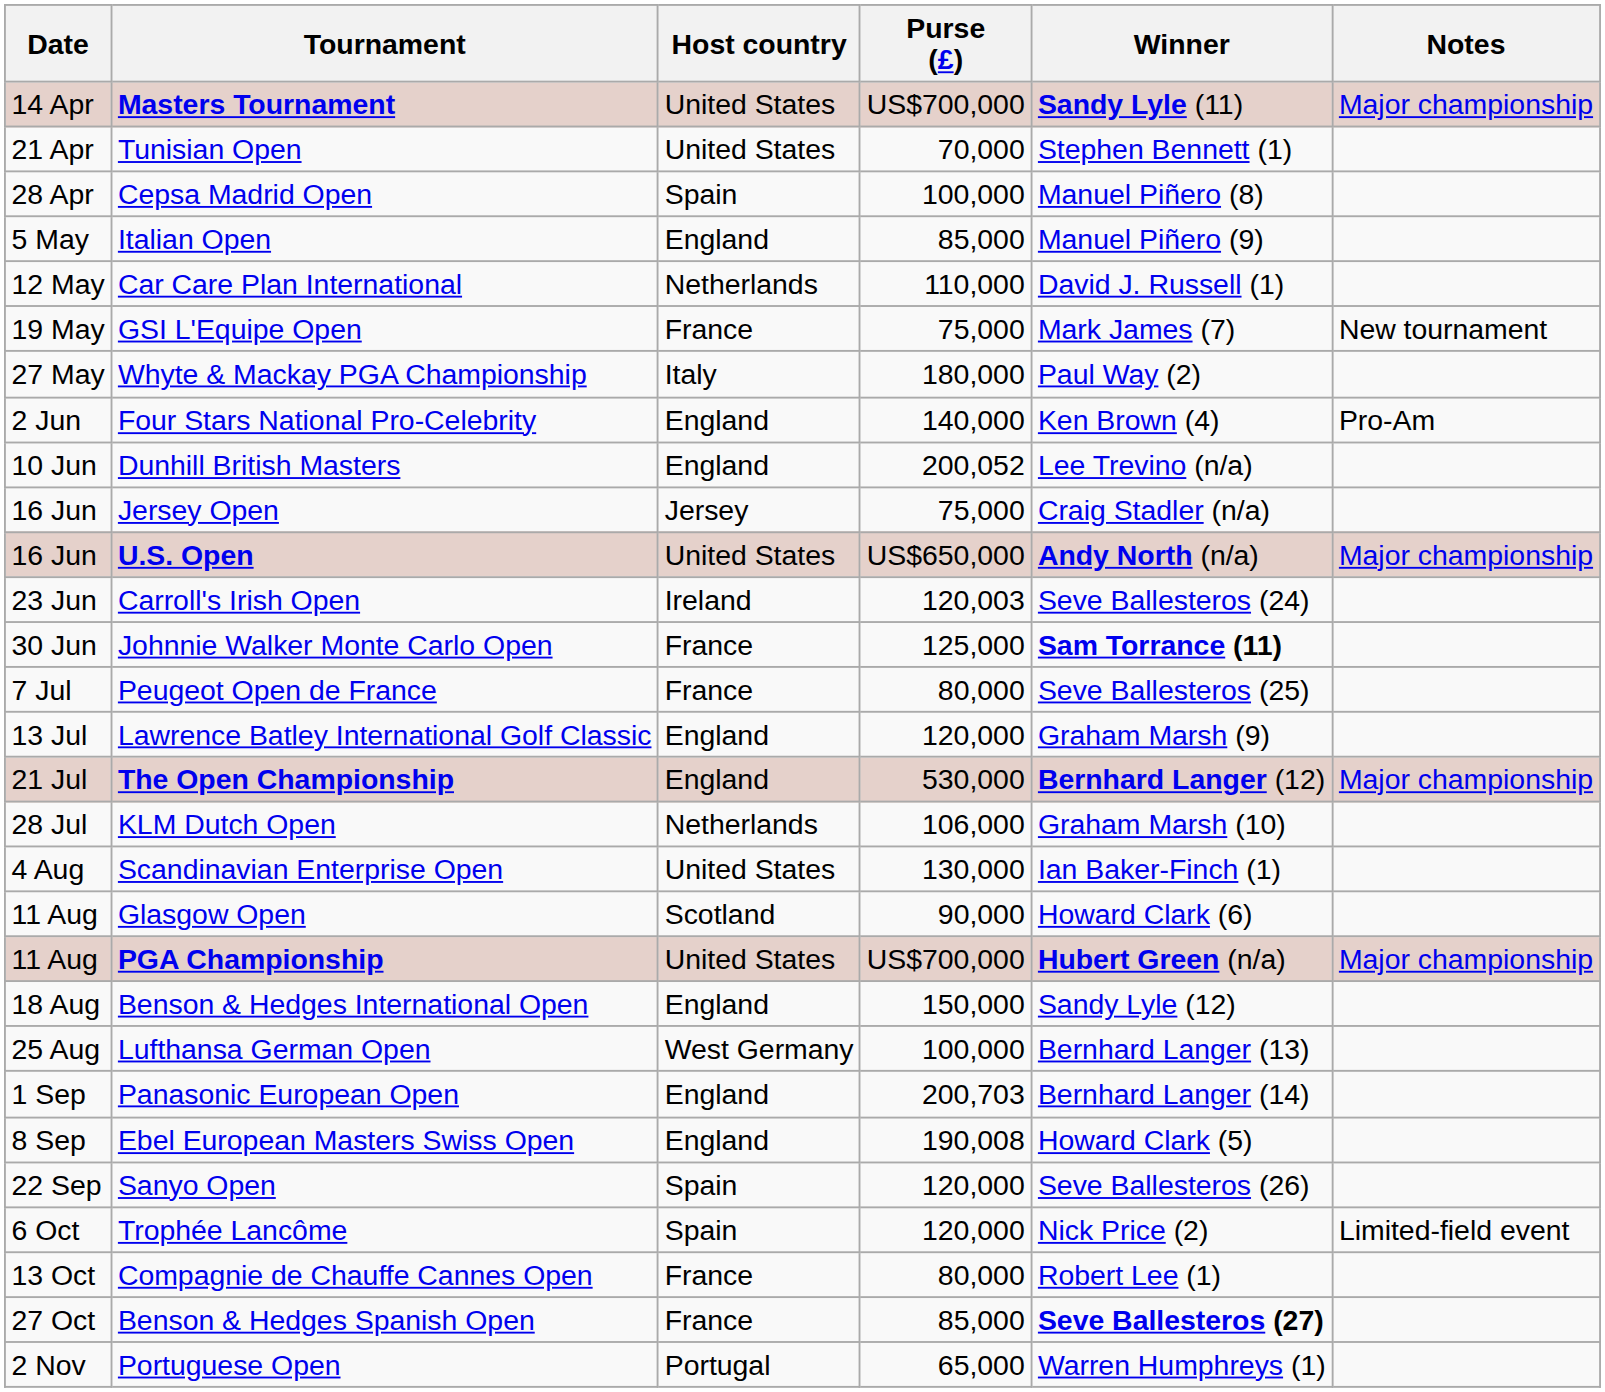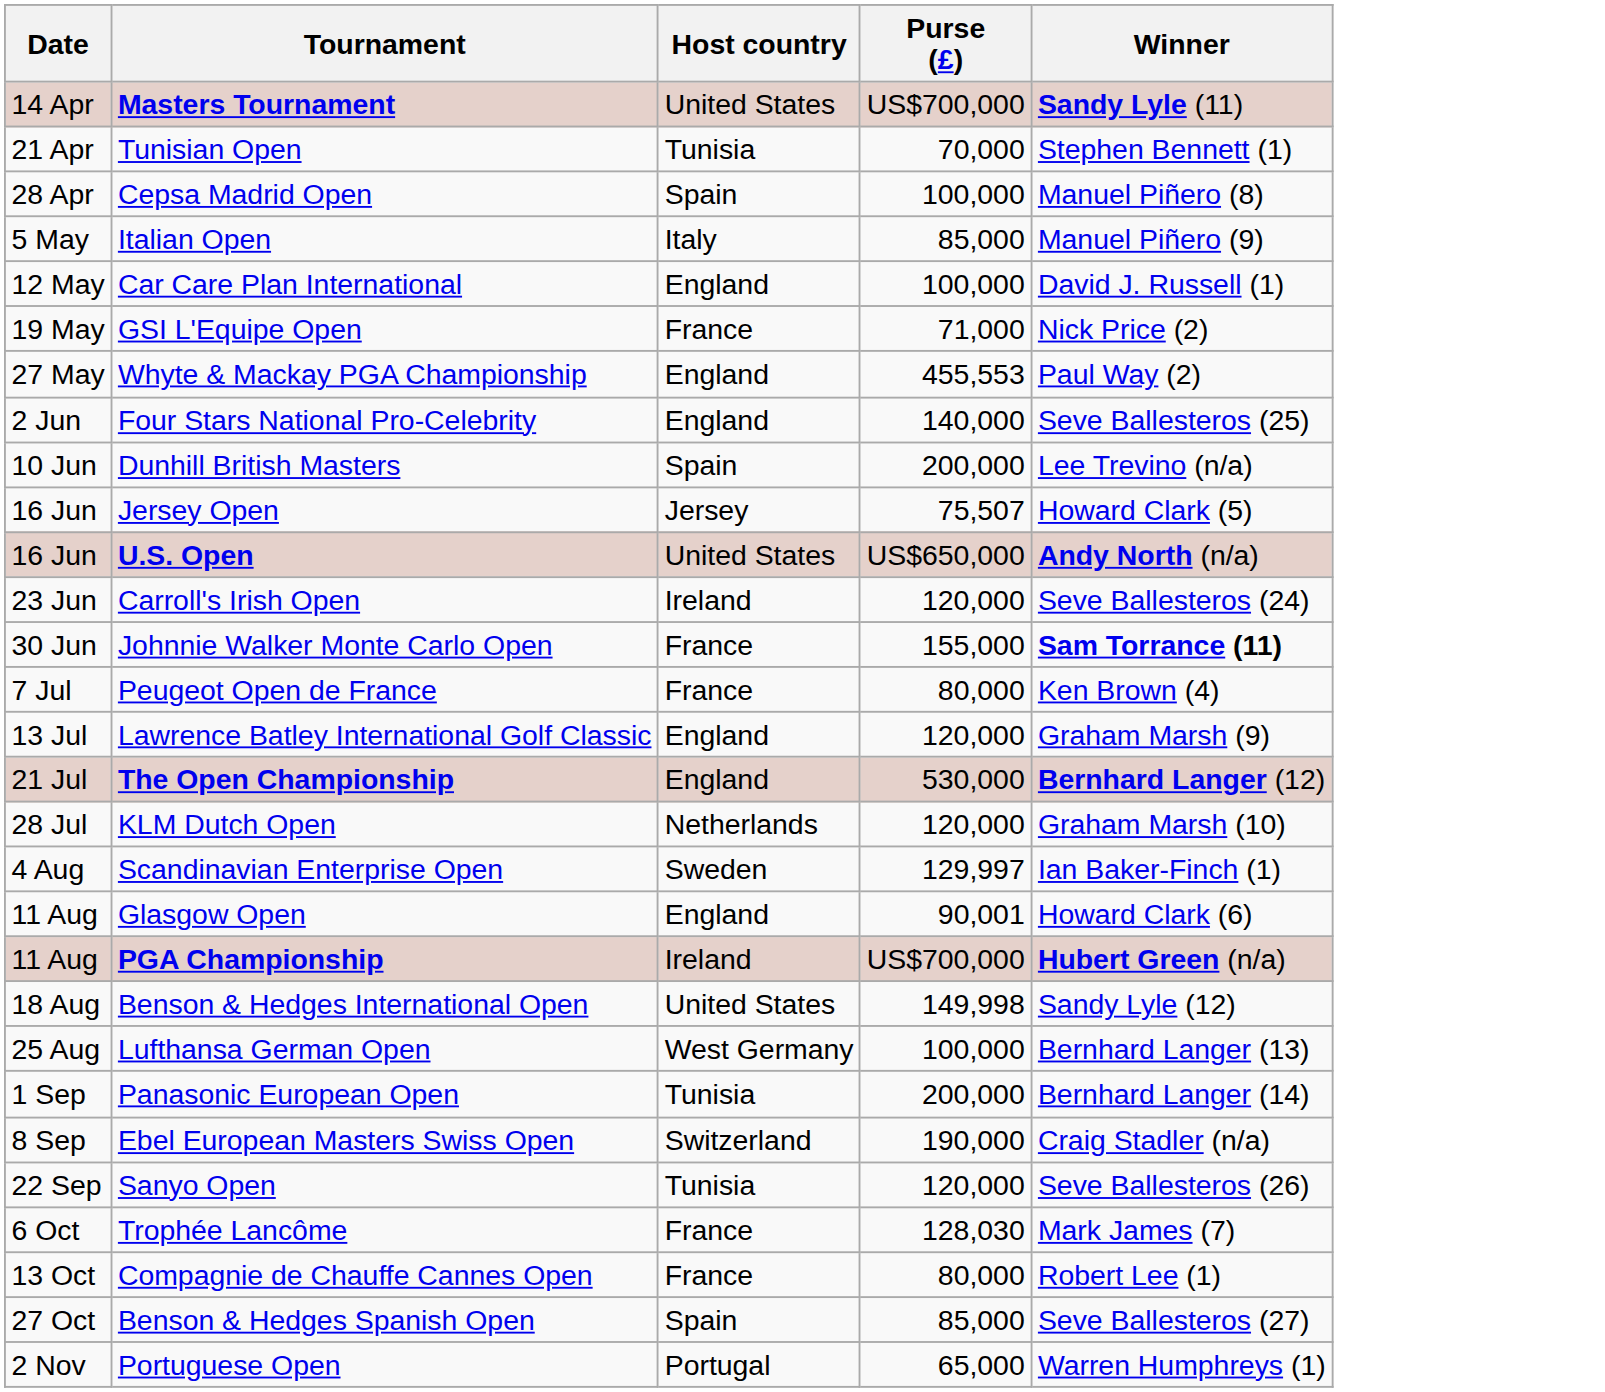- column: Notes | Major championship | New tournament | Pro-Am | Major championship | Major championship | Major championship | Limited-field event
Tunisian Open | Host country: United States -> Tunisia
Italian Open | Host country: England -> Italy
Car Care Plan International | Host country: Netherlands -> England
Car Care Plan International | Purse (£): 110,000 -> 100,000
GSI L'Equipe Open | Purse (£): 75,000 -> 71,000
GSI L'Equipe Open | Winner: Mark James (7) -> Nick Price (2)
Whyte & Mackay PGA Championship | Host country: Italy -> England
Whyte & Mackay PGA Championship | Purse (£): 180,000 -> 455,553
Four Stars National Pro-Celebrity | Winner: Ken Brown (4) -> Seve Ballesteros (25)
Dunhill British Masters | Host country: England -> Spain
Dunhill British Masters | Purse (£): 200,052 -> 200,000
Jersey Open | Purse (£): 75,000 -> 75,507
Jersey Open | Winner: Craig Stadler (n/a) -> Howard Clark (5)
Carroll's Irish Open | Purse (£): 120,003 -> 120,000
Johnnie Walker Monte Carlo Open | Purse (£): 125,000 -> 155,000
Peugeot Open de France | Winner: Seve Ballesteros (25) -> Ken Brown (4)
KLM Dutch Open | Purse (£): 106,000 -> 120,000
Scandinavian Enterprise Open | Host country: United States -> Sweden
Scandinavian Enterprise Open | Purse (£): 130,000 -> 129,997
Glasgow Open | Host country: Scotland -> England
Glasgow Open | Purse (£): 90,000 -> 90,001
PGA Championship | Host country: United States -> Ireland
Benson & Hedges International Open | Host country: England -> United States
Benson & Hedges International Open | Purse (£): 150,000 -> 149,998
Panasonic European Open | Host country: England -> Tunisia
Panasonic European Open | Purse (£): 200,703 -> 200,000
Ebel European Masters Swiss Open | Host country: England -> Switzerland
Ebel European Masters Swiss Open | Purse (£): 190,008 -> 190,000
Ebel European Masters Swiss Open | Winner: Howard Clark (5) -> Craig Stadler (n/a)
Sanyo Open | Host country: Spain -> Tunisia
Trophée Lancôme | Host country: Spain -> France
Trophée Lancôme | Purse (£): 120,000 -> 128,030
Trophée Lancôme | Winner: Nick Price (2) -> Mark James (7)
Benson & Hedges Spanish Open | Host country: France -> Spain
Benson & Hedges Spanish Open | Winner: bold -> normal
